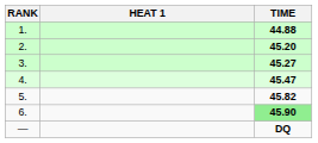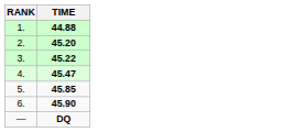- column: HEAT 1
3. | TIME: 45.27 -> 45.22
5. | TIME: 45.82 -> 45.85
6. | TIME: lightgreen background -> no background
